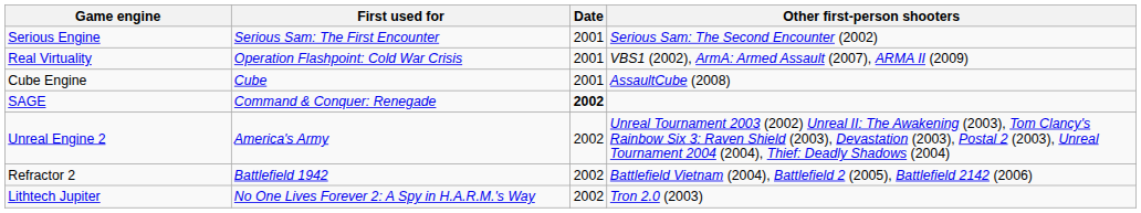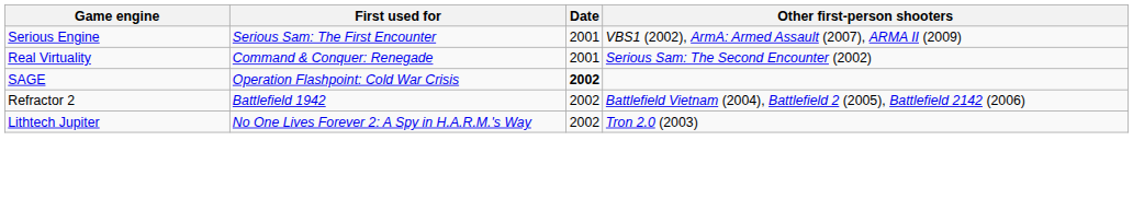Serious Engine | Other first-person shooters: Serious Sam: The Second Encounter (2002) -> VBS1 (2002), ArmA: Armed Assault (2007), ARMA II (2009)
Real Virtuality | First used for: Operation Flashpoint: Cold War Crisis -> Command & Conquer: Renegade
Real Virtuality | Other first-person shooters: VBS1 (2002), ArmA: Armed Assault (2007), ARMA II (2009) -> Serious Sam: The Second Encounter (2002)
- row: Cube Engine | Cube | 2001 | AssaultCube (2008)
SAGE | First used for: Command & Conquer: Renegade -> Operation Flashpoint: Cold War Crisis
- row: Unreal Engine 2 | America's Army | 2002 | Unreal Tournament 2003 (2002) Unreal II: The Awakening (2003), Tom Clancy's Rainbow Six 3: Raven Shield (2003), Devastation (2003), Postal 2 (2003), Unreal Tournament 2004 (2004), Thief: Deadly Shadows (2004)
